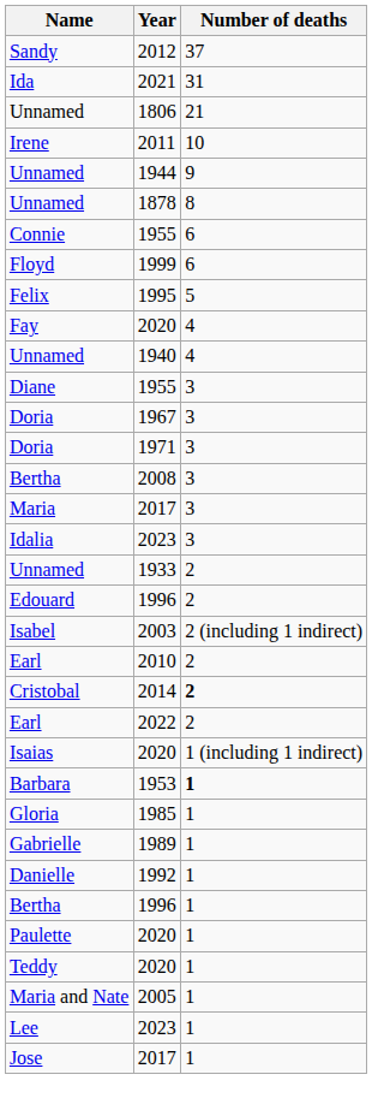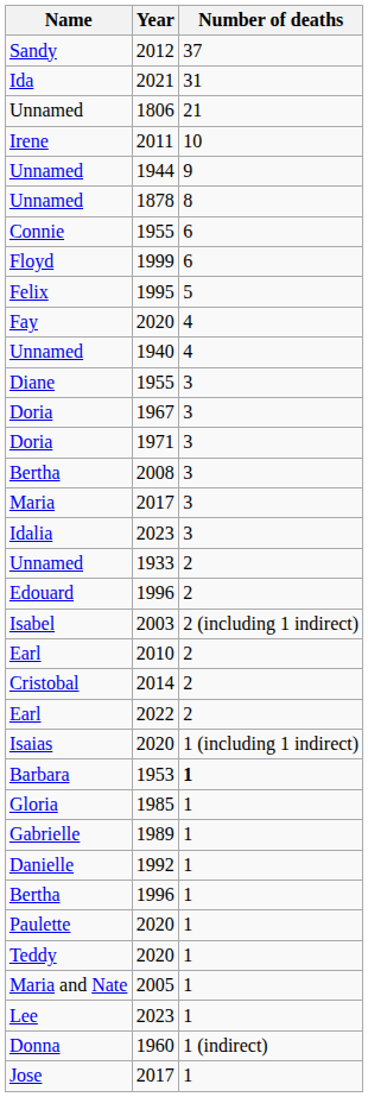Cristobal | Number of deaths: bold -> normal
+ row: Donna | 1960 | 1 (indirect)
